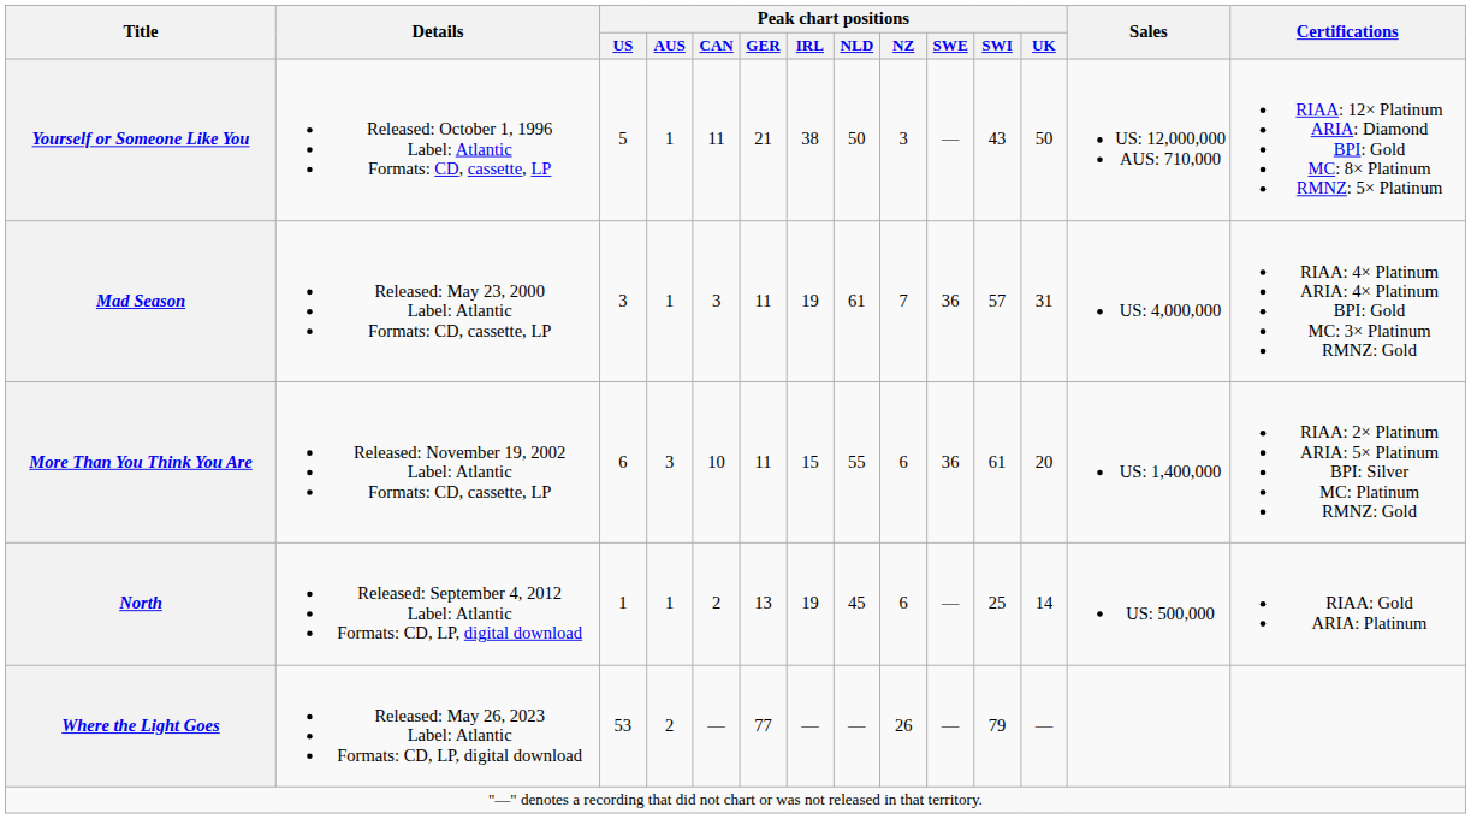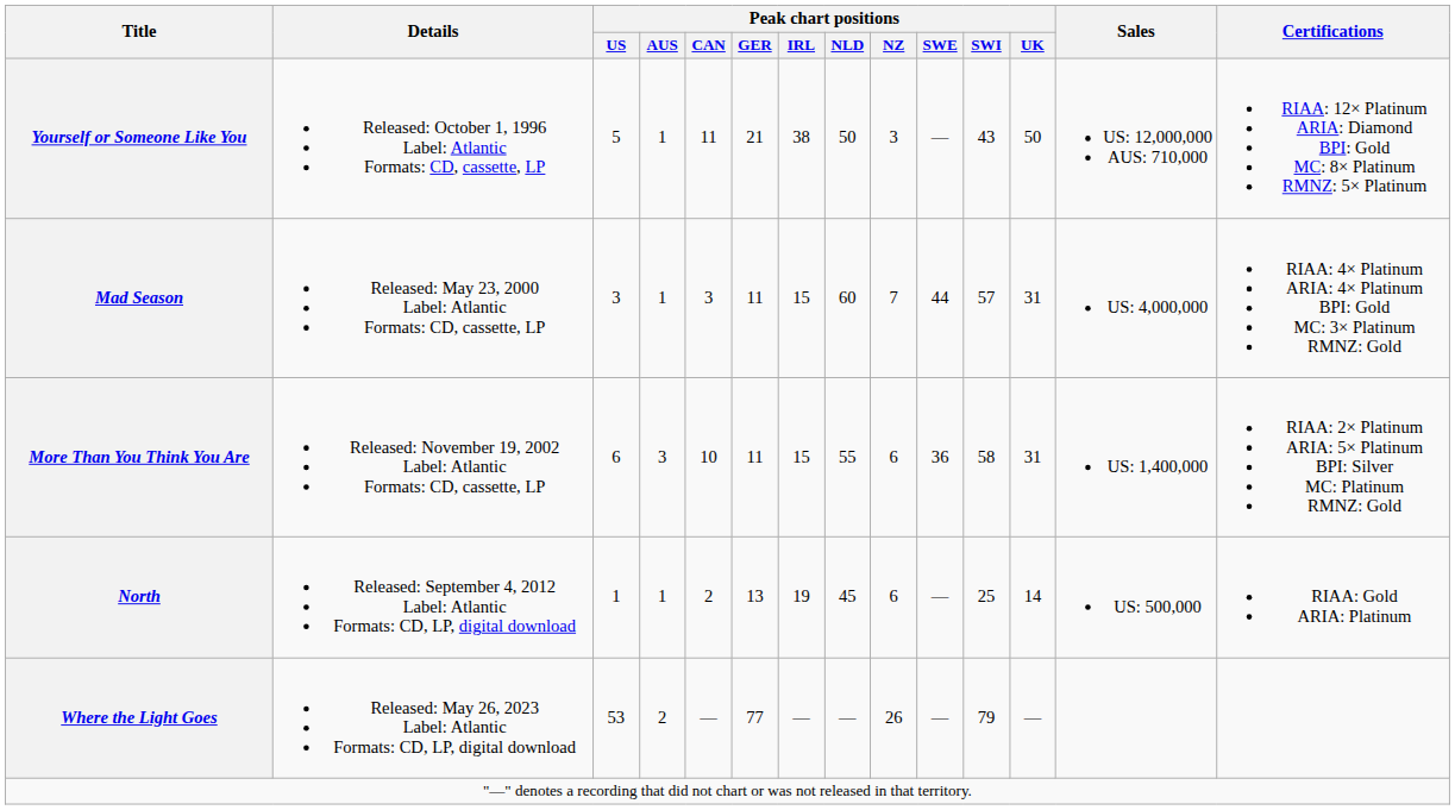Mad Season | Peak chart positions / IRL: 19 -> 15
Mad Season | Peak chart positions / NLD: 61 -> 60
Mad Season | Peak chart positions / SWE: 36 -> 44
More Than You Think You Are | Peak chart positions / SWI: 61 -> 58
More Than You Think You Are | Peak chart positions / UK: 20 -> 31
